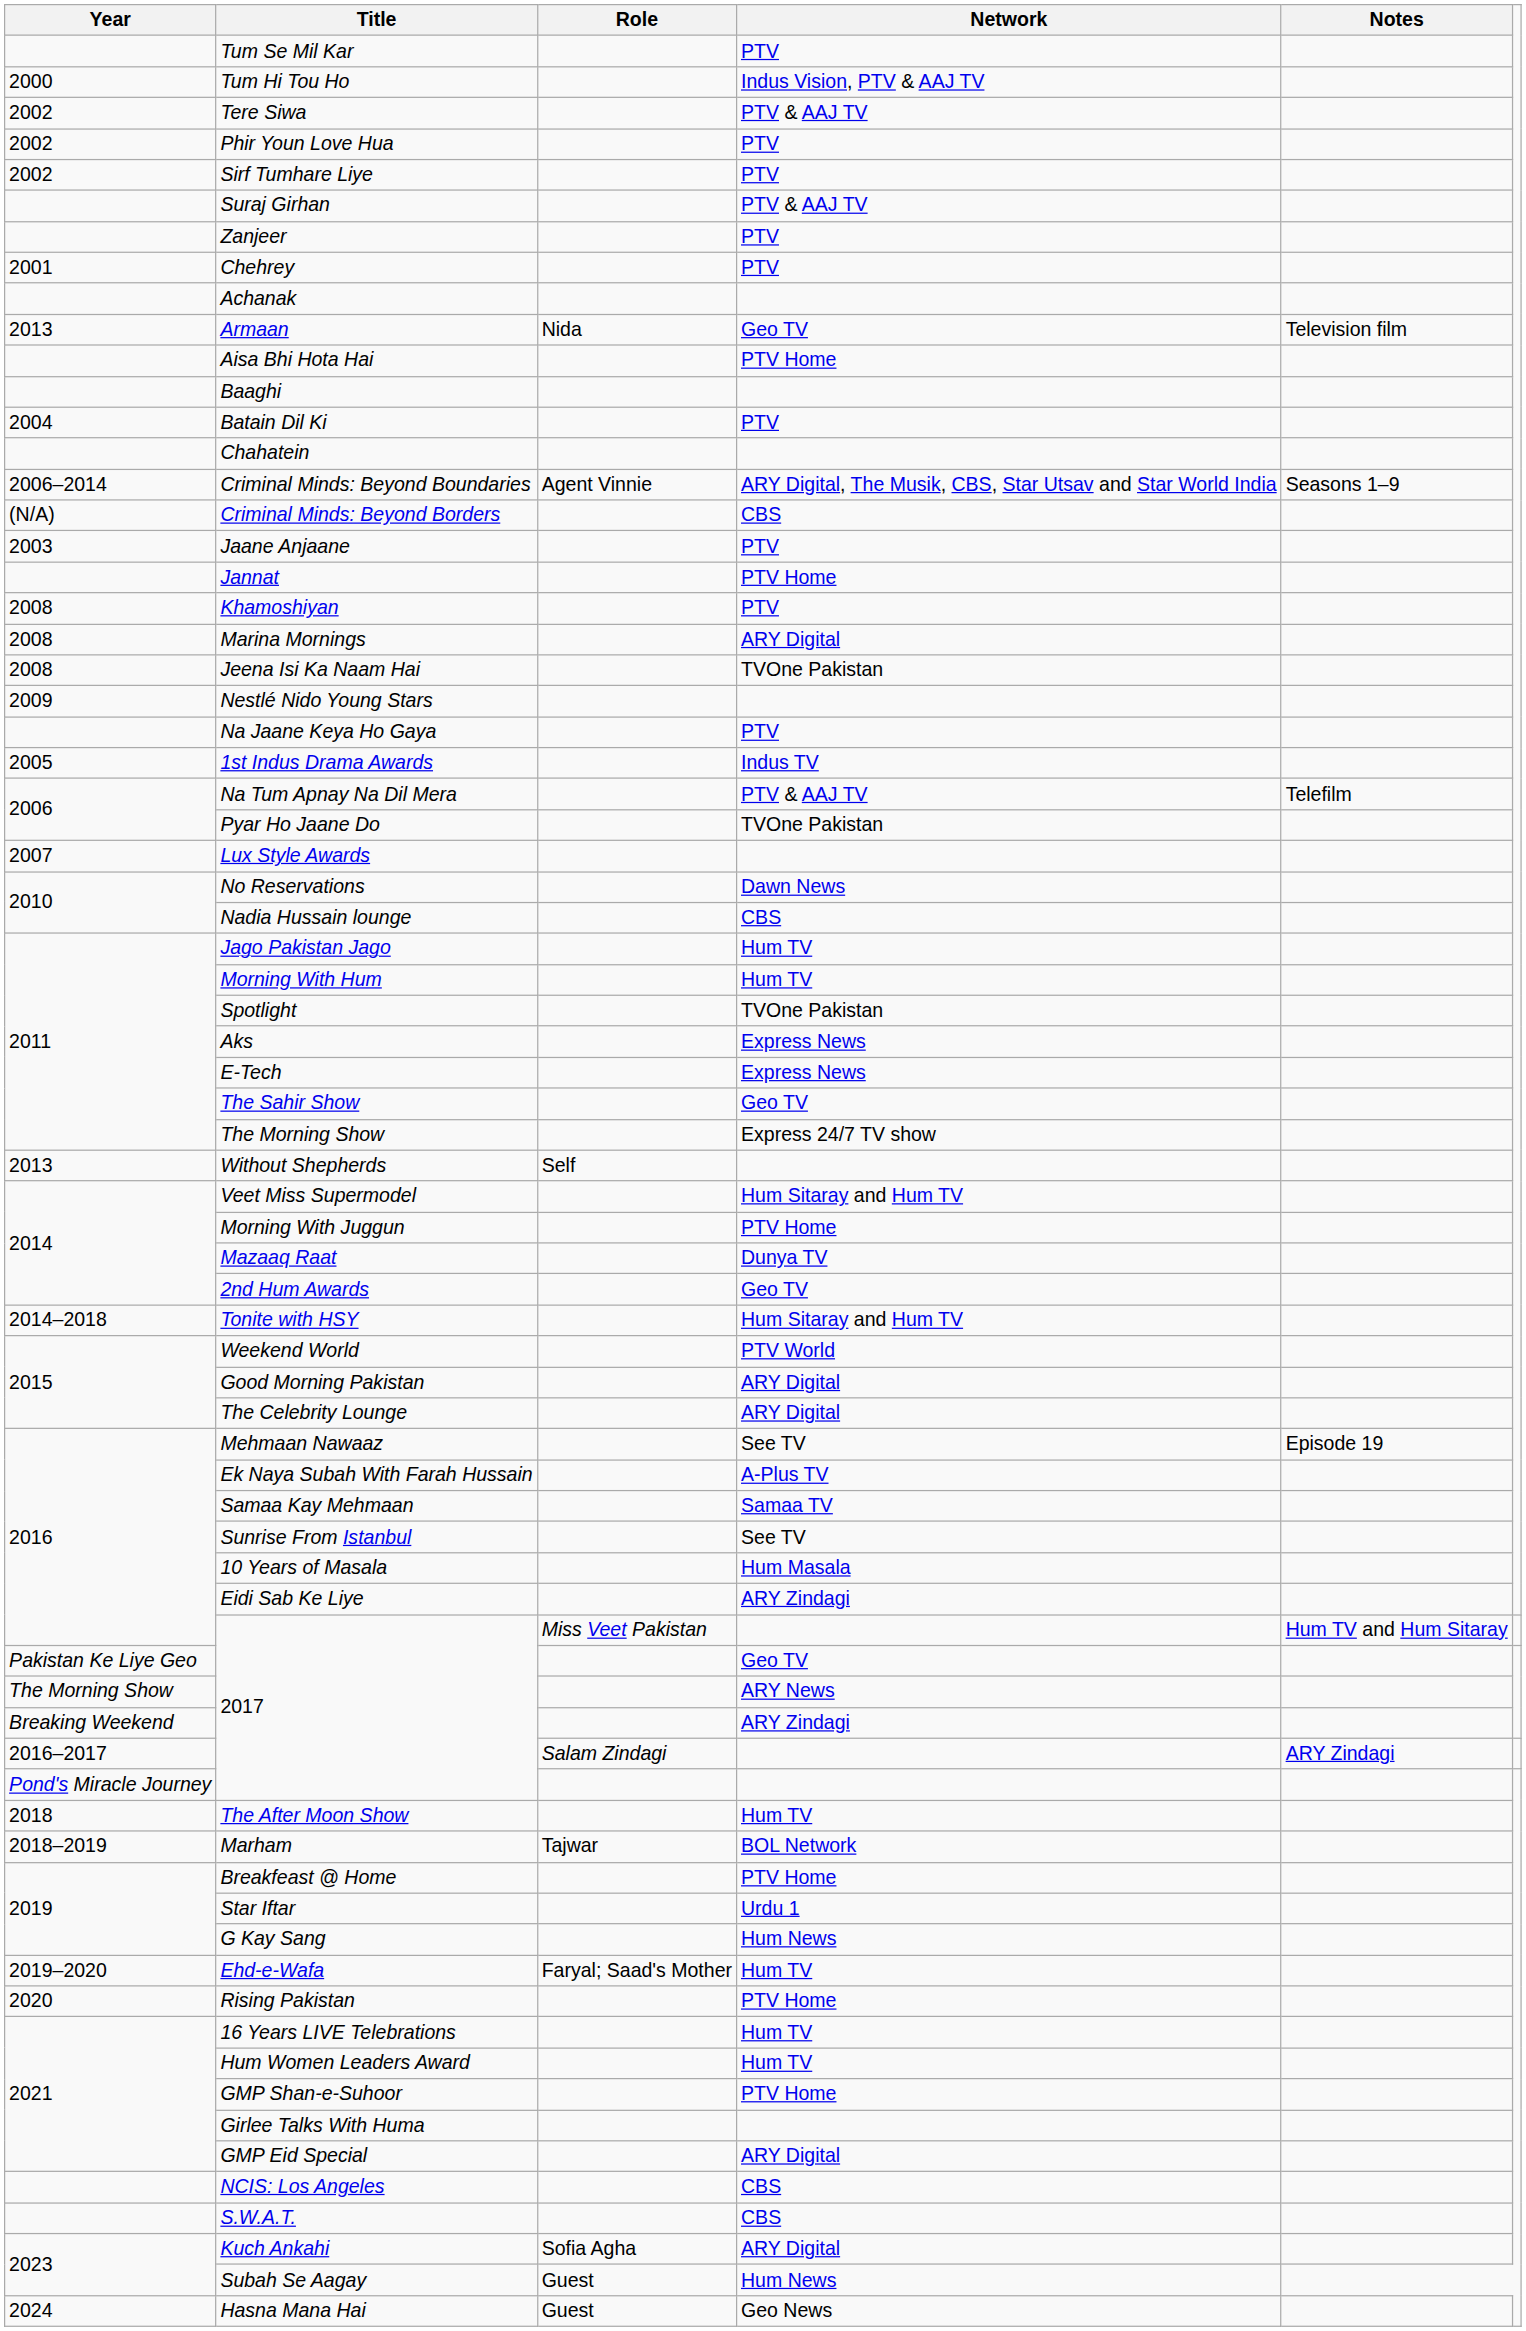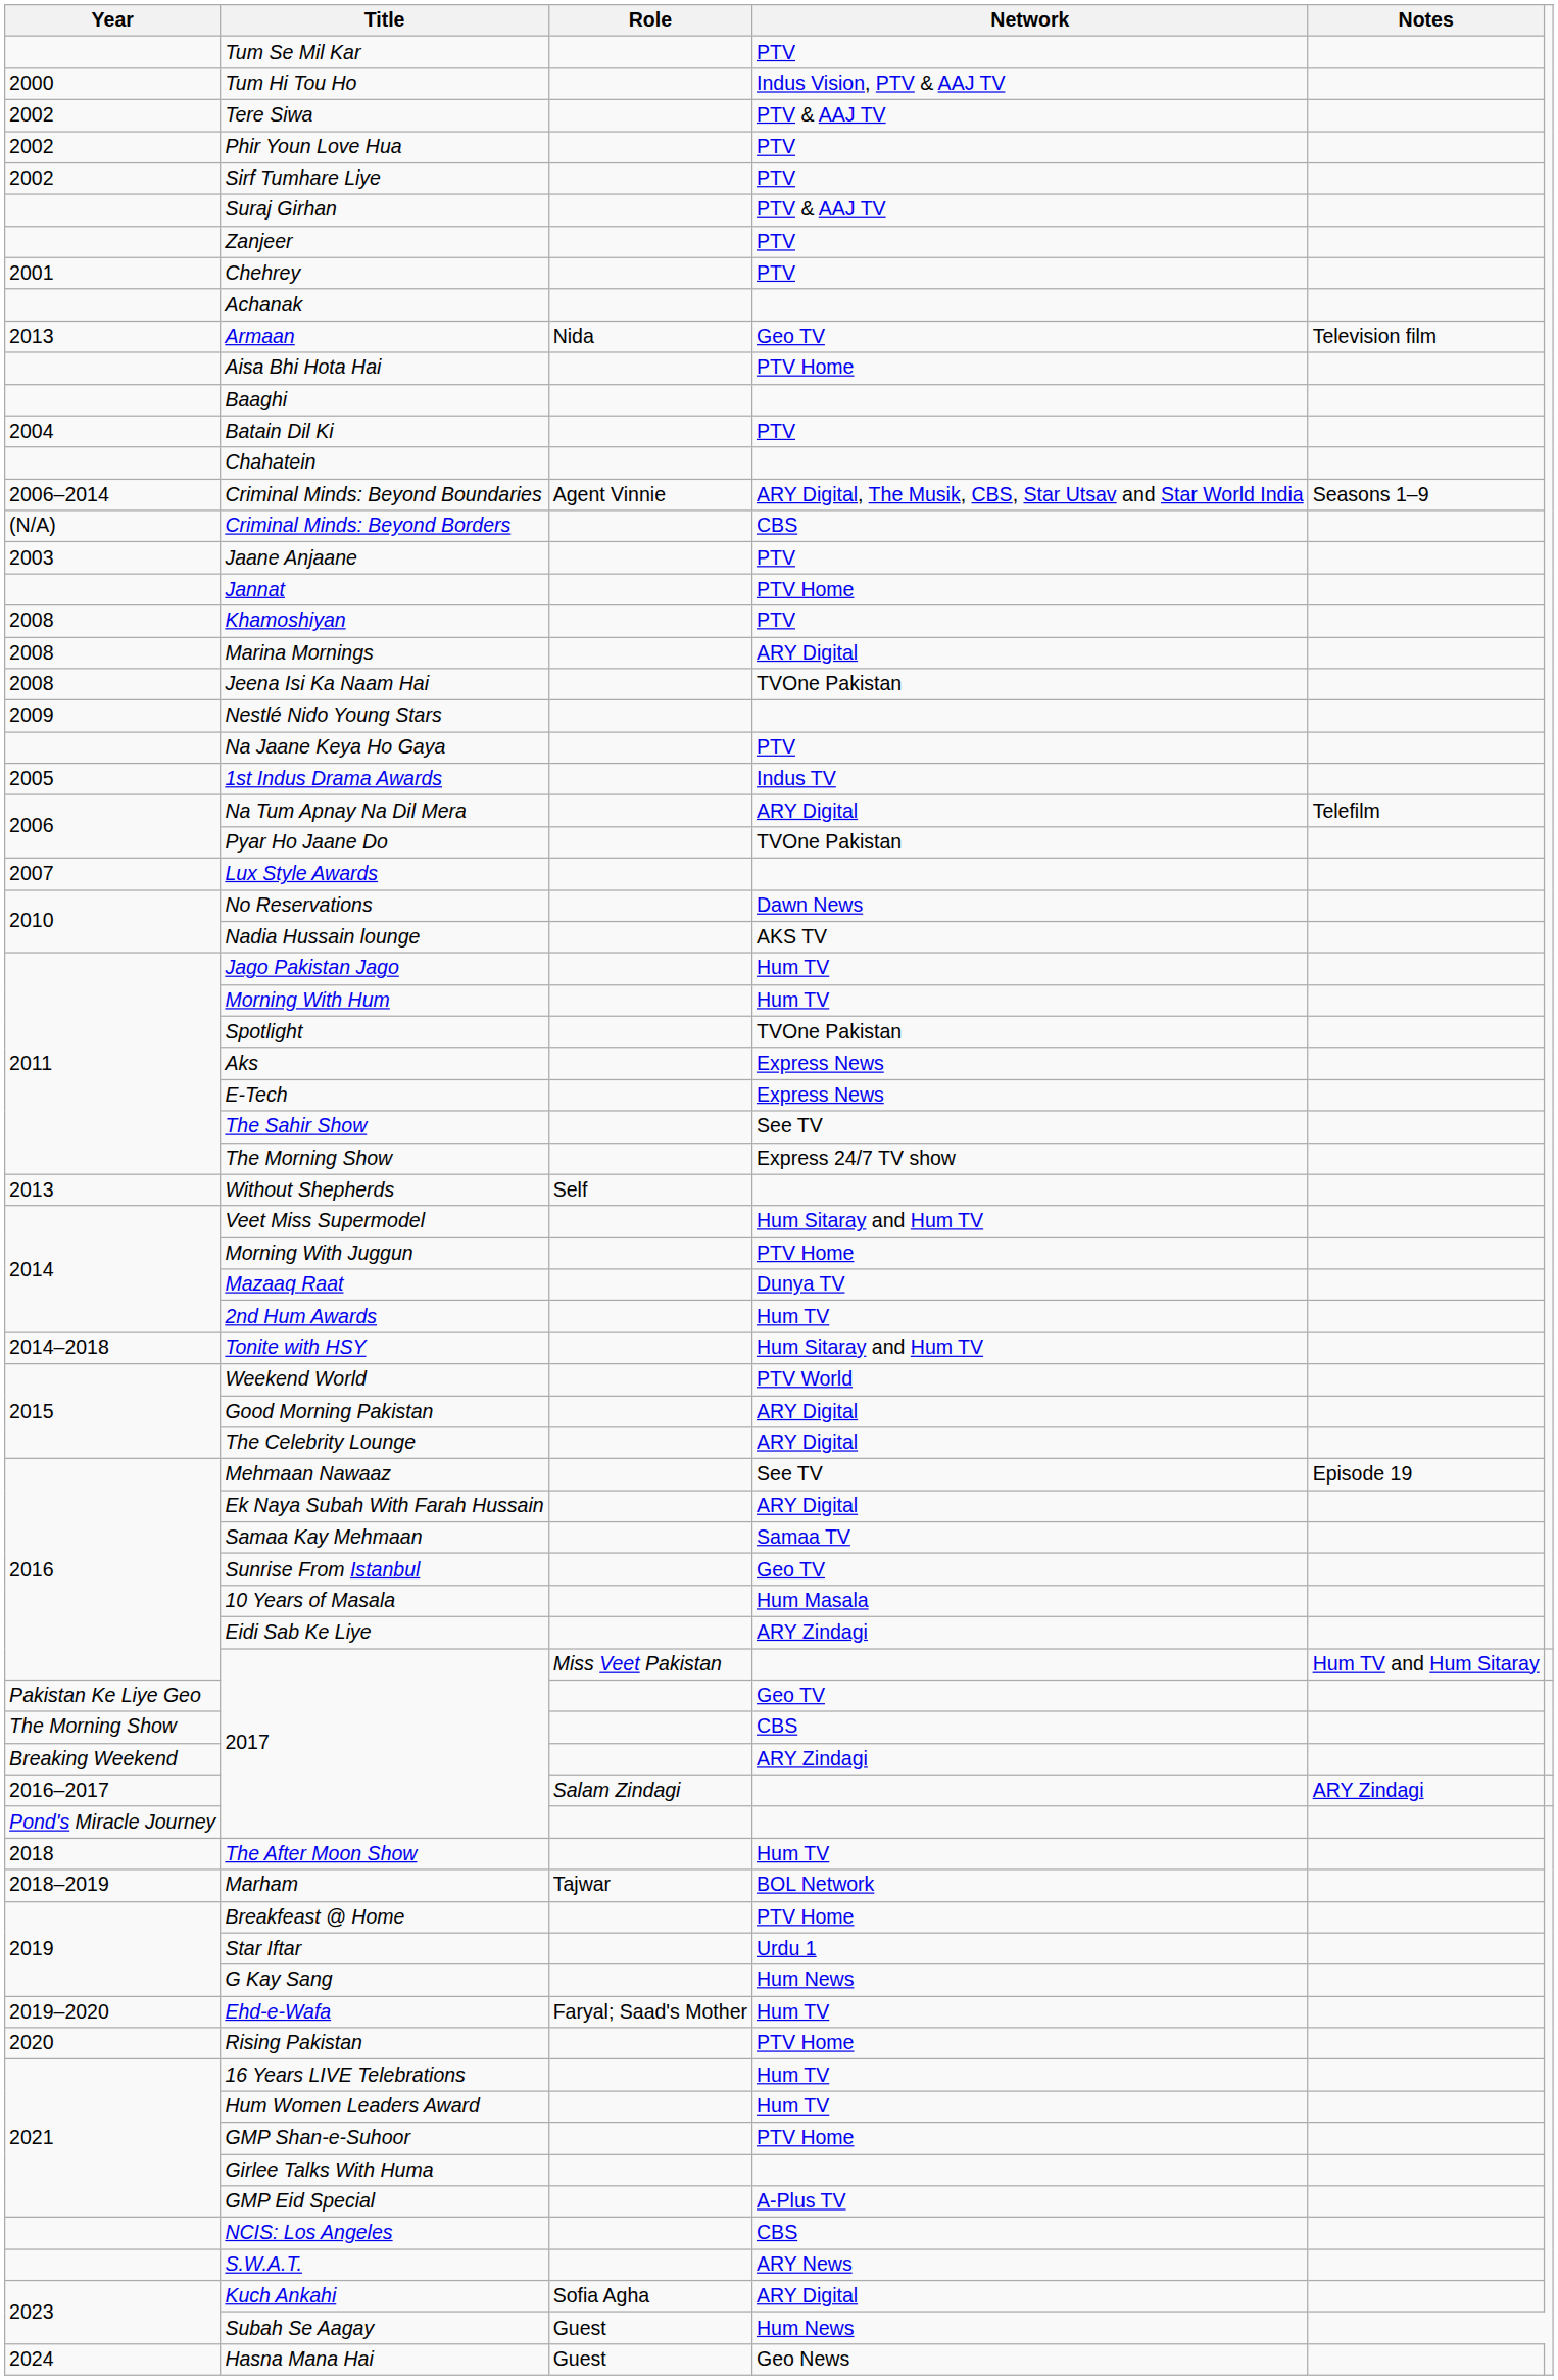Na Tum Apnay Na Dil Mera | Network: PTV & AAJ TV -> ARY Digital
Nadia Hussain lounge | Network: CBS -> AKS TV
The Sahir Show | Network: Geo TV -> See TV
2nd Hum Awards | Network: Geo TV -> Hum TV
Ek Naya Subah With Farah Hussain | Network: A-Plus TV -> ARY Digital
Sunrise From Istanbul | Network: See TV -> Geo TV
The Morning Show / 2017 | Network: ARY News -> CBS
GMP Eid Special | Network: ARY Digital -> A-Plus TV
S.W.A.T. | Network: CBS -> ARY News
